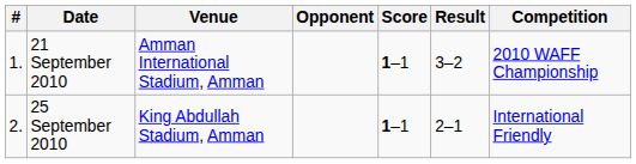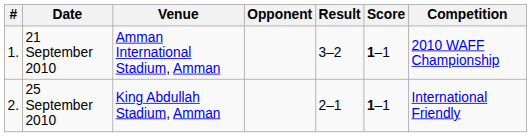columns swapped: Score <-> Result
